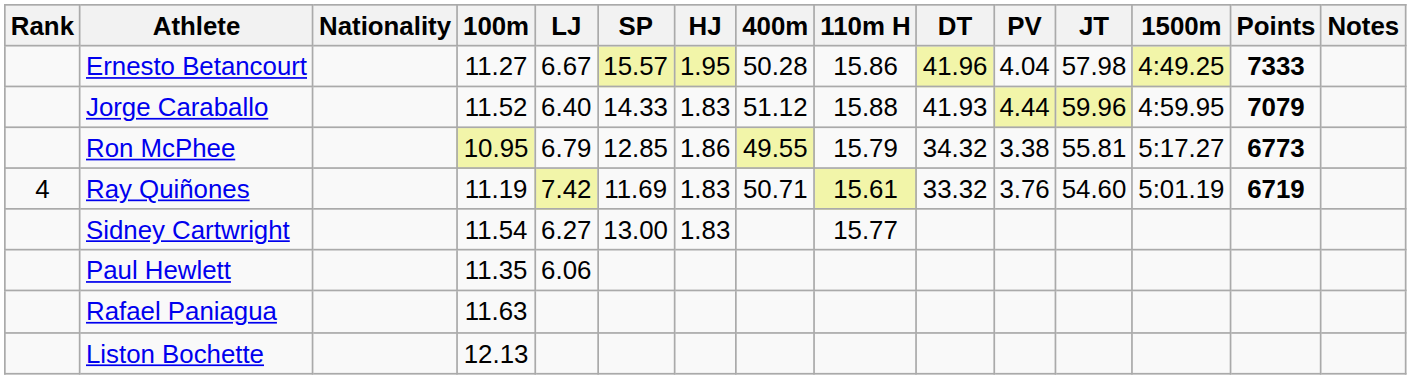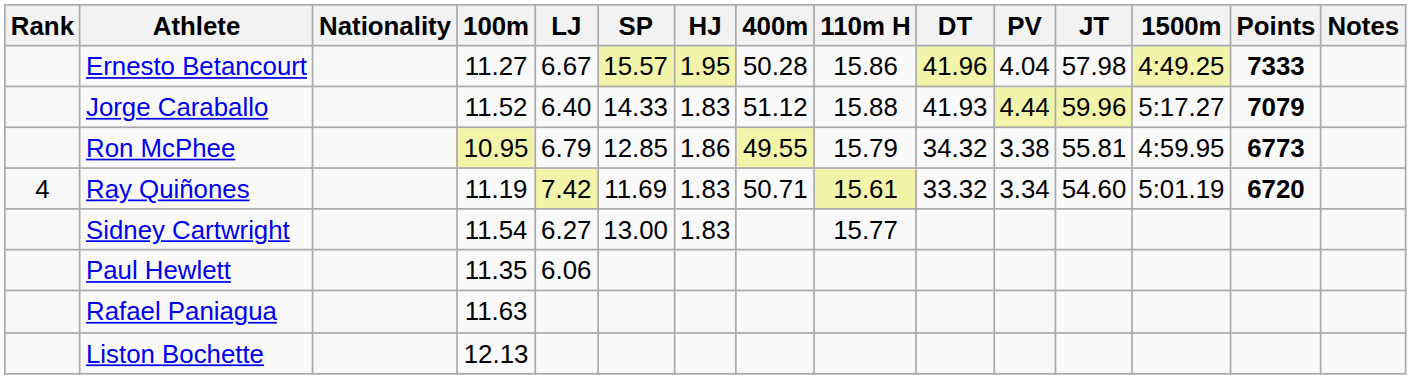Jorge Caraballo | 1500m: 4:59.95 -> 5:17.27
Ron McPhee | 1500m: 5:17.27 -> 4:59.95
Ray Quiñones | PV: 3.76 -> 3.34
Ray Quiñones | Points: 6719 -> 6720
